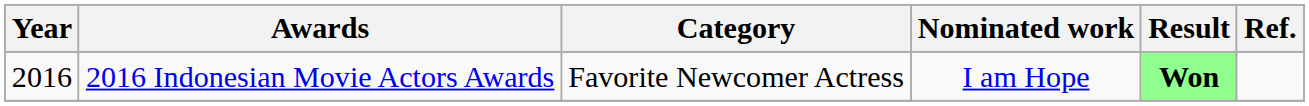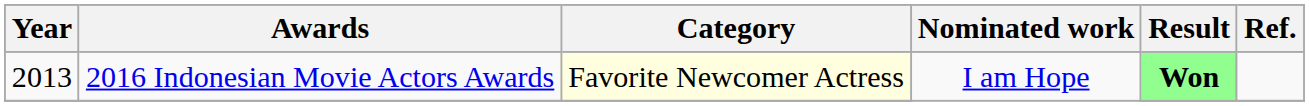2016 Indonesian Movie Actors Awards | Year: 2016 -> 2013
2016 Indonesian Movie Actors Awards | Category: no background -> lightyellow background
